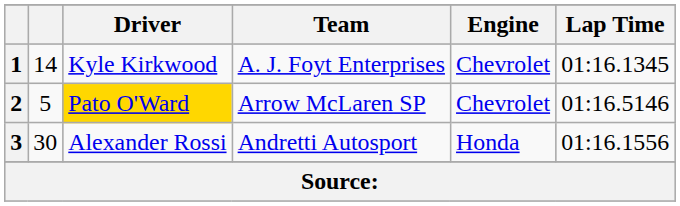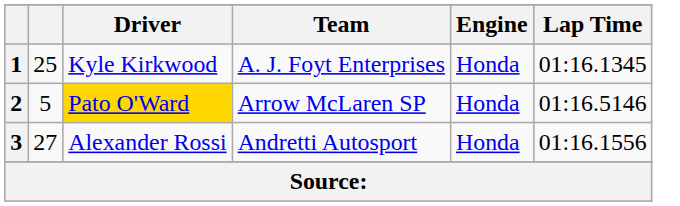1 | column 2: 14 -> 25
1 | Engine: Chevrolet -> Honda
2 | Engine: Chevrolet -> Honda
3 | column 2: 30 -> 27
